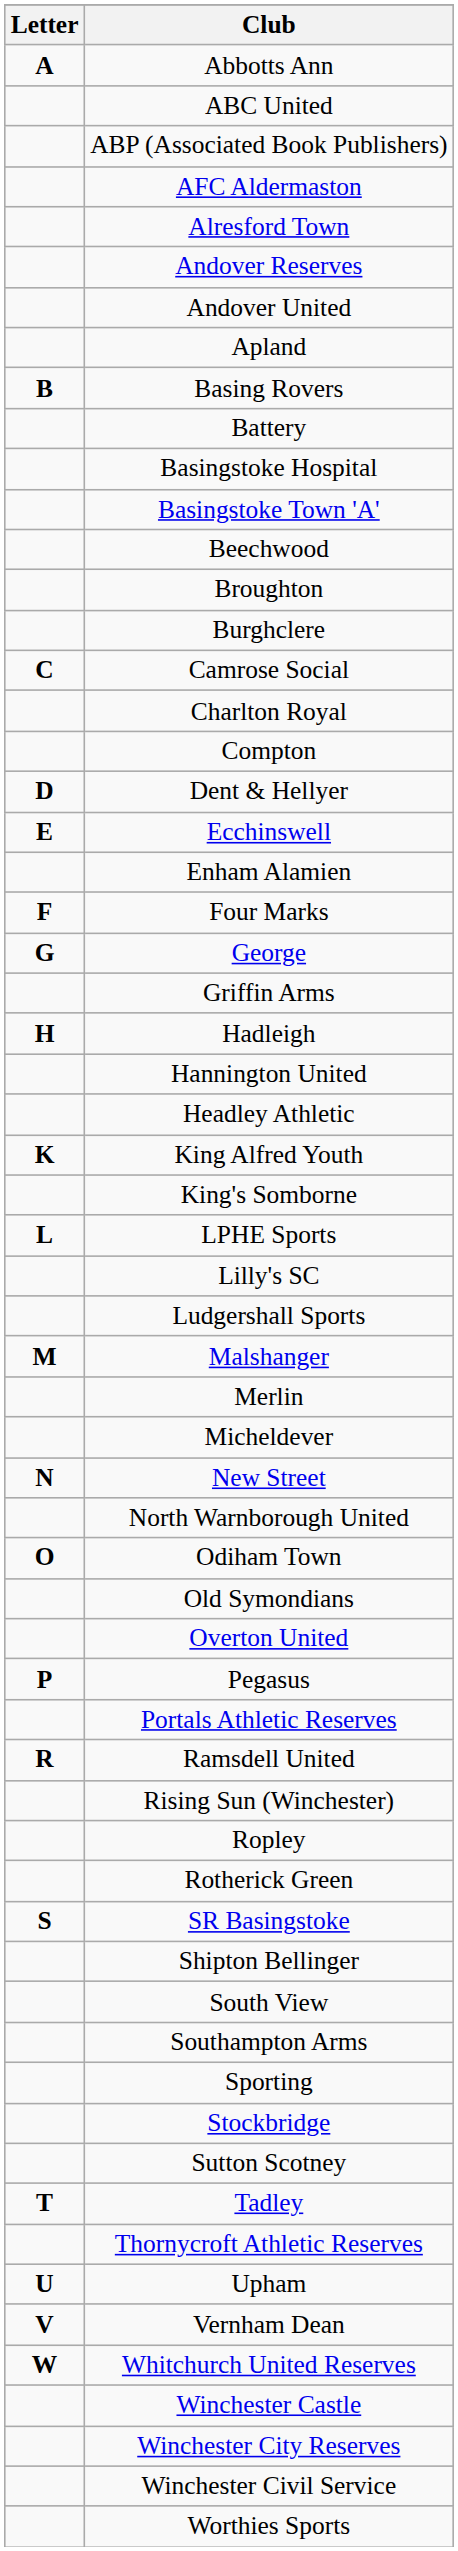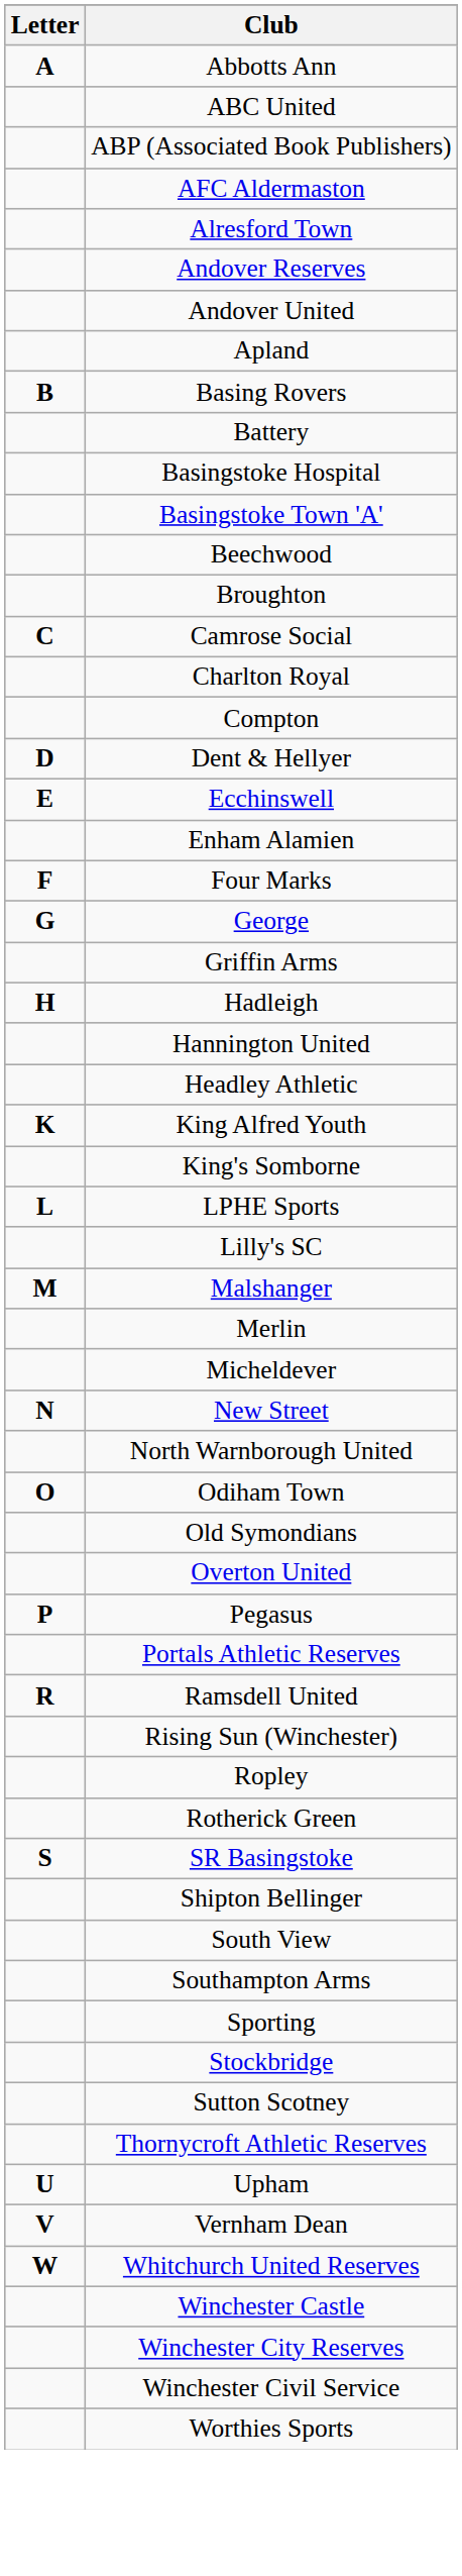- row: Burghclere
- row: Ludgershall Sports
- row: T | Tadley
